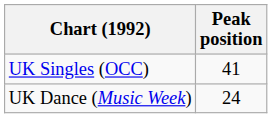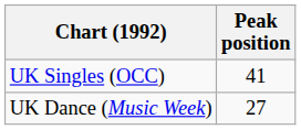UK Dance (Music Week) | Peak position: 24 -> 27
